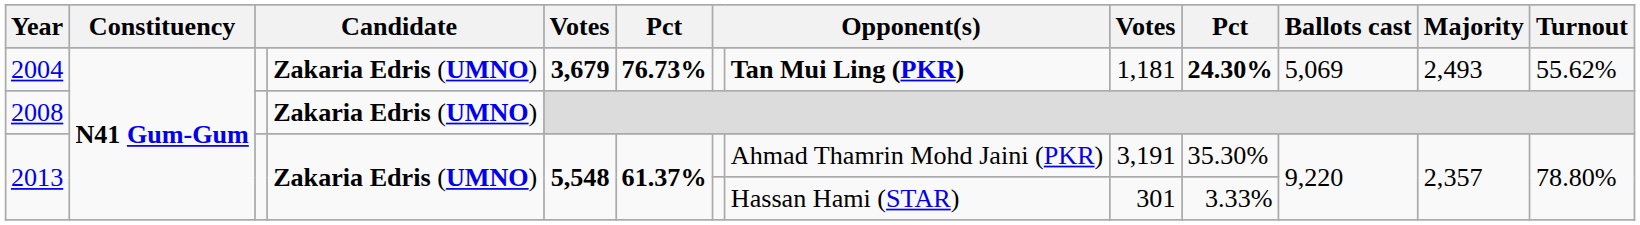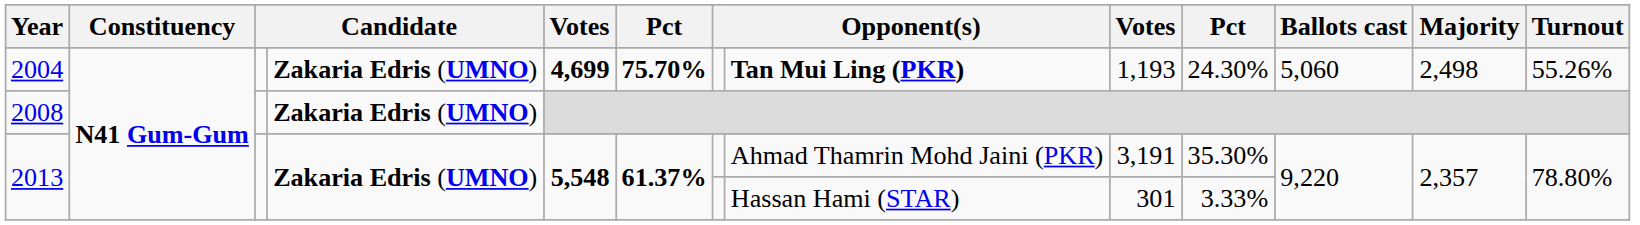2004 | column 5: 3,679 -> 4,699
2004 | column 6: 76.73% -> 75.70%
2004 | column 9: 1,181 -> 1,193
2004 | column 10: bold -> normal
2004 | Ballots cast: 5,069 -> 5,060
2004 | Majority: 2,493 -> 2,498
2004 | Turnout: 55.62% -> 55.26%
